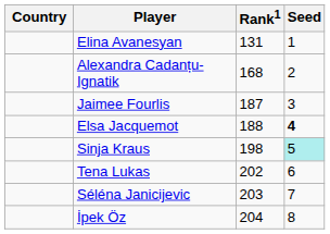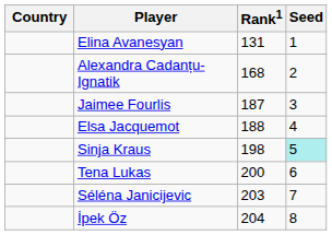Elsa Jacquemot | Seed: bold -> normal
Tena Lukas | Rank1: 202 -> 200
